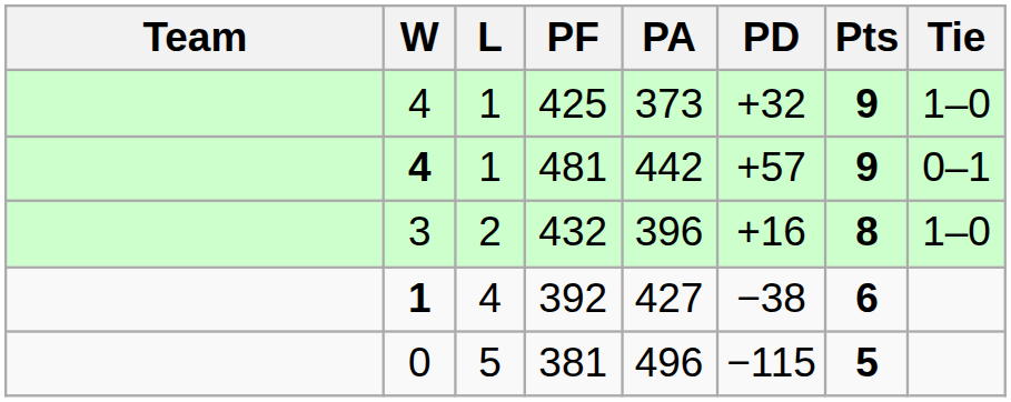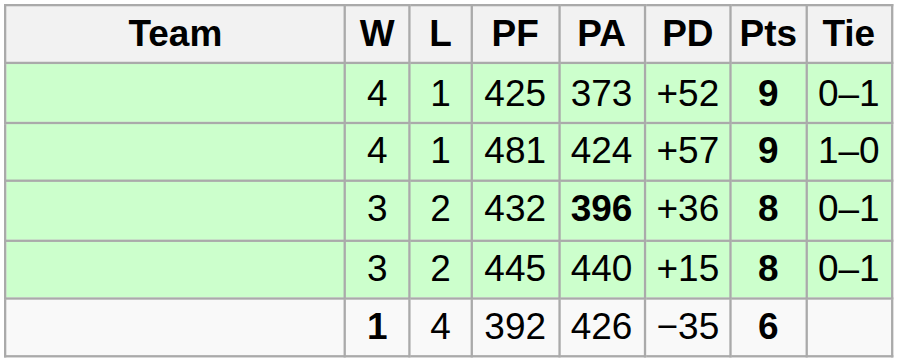425 | PD: +32 -> +52
425 | Tie: 1–0 -> 0–1
481 | W: bold -> normal
481 | PA: 442 -> 424
481 | Tie: 0–1 -> 1–0
432 | PA: normal -> bold
432 | PD: +16 -> +36
432 | Tie: 1–0 -> 0–1
+ row: 3 | 2 | 445 | 440 | +15 | 8 | 0–1
392 | PA: 427 -> 426
392 | PD: −38 -> −35
- row: 0 | 5 | 381 | 496 | −115 | 5
